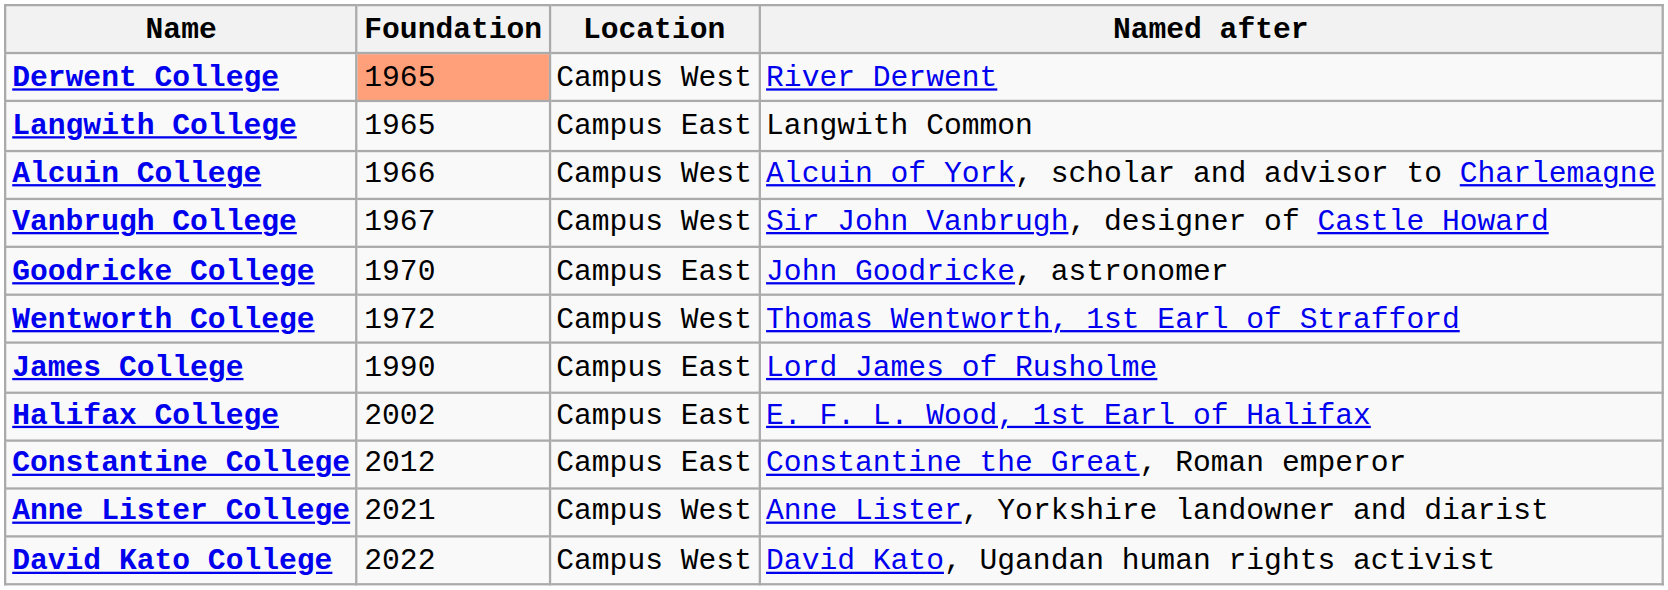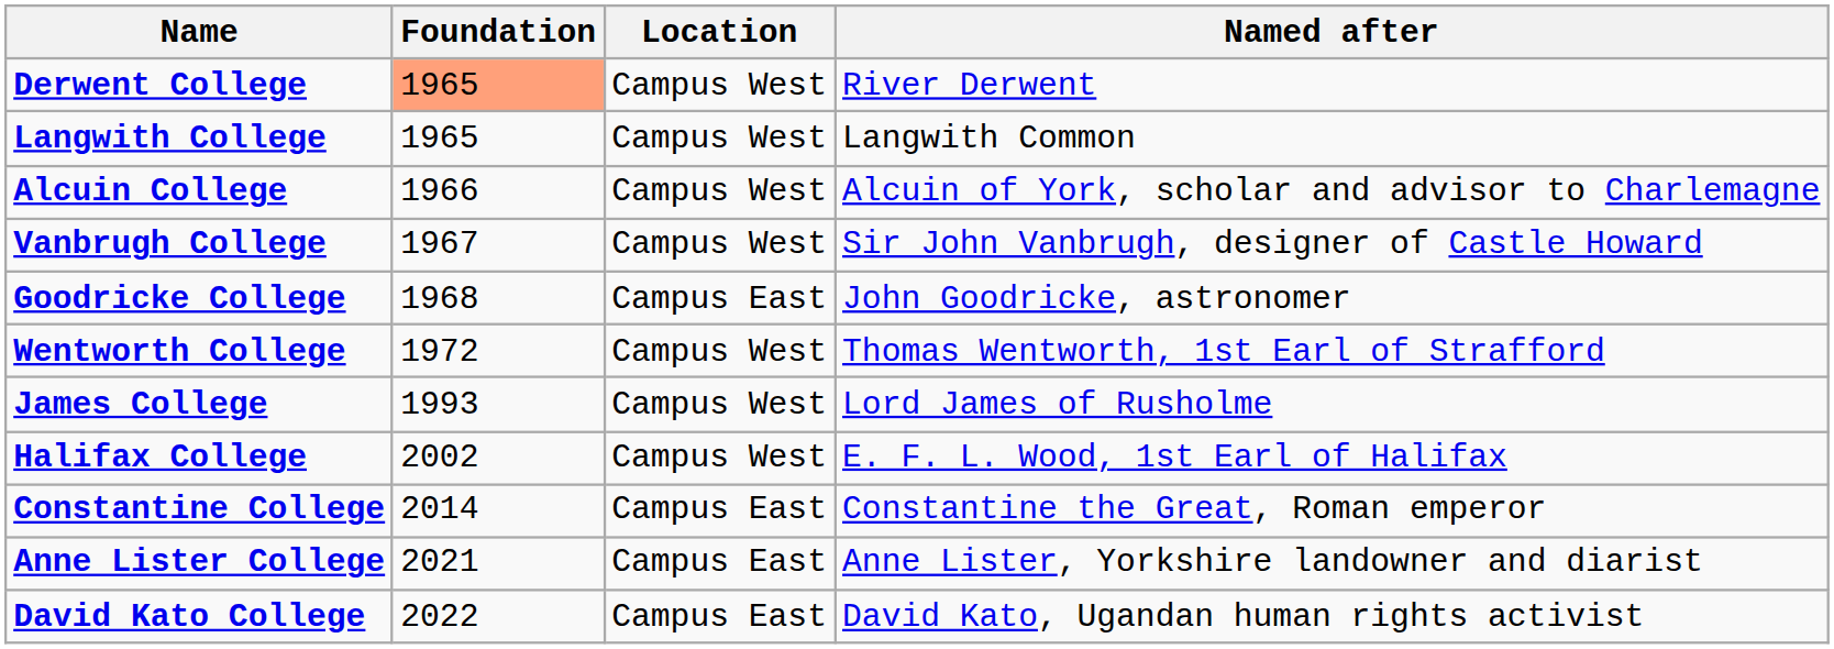Langwith College | Location: Campus East -> Campus West
Goodricke College | Foundation: 1970 -> 1968
James College | Foundation: 1990 -> 1993
James College | Location: Campus East -> Campus West
Halifax College | Location: Campus East -> Campus West
Constantine College | Foundation: 2012 -> 2014
Anne Lister College | Location: Campus West -> Campus East
David Kato College | Location: Campus West -> Campus East
